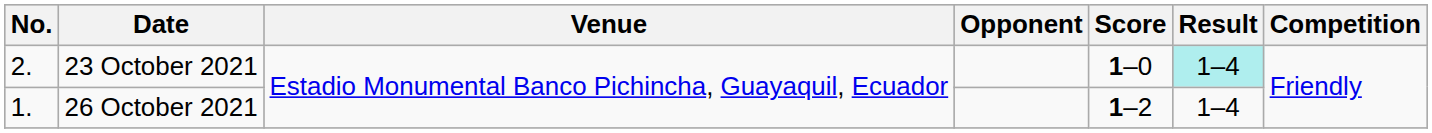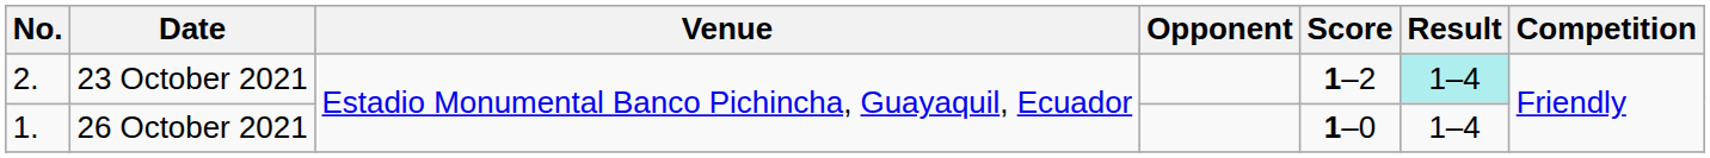23 October 2021 | Score: 1–0 -> 1–2
26 October 2021 | Score: 1–2 -> 1–0
